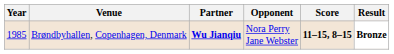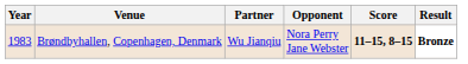Brøndbyhallen, Copenhagen, Denmark | Year: 1985 -> 1983
Brøndbyhallen, Copenhagen, Denmark | Partner: bold -> normal
